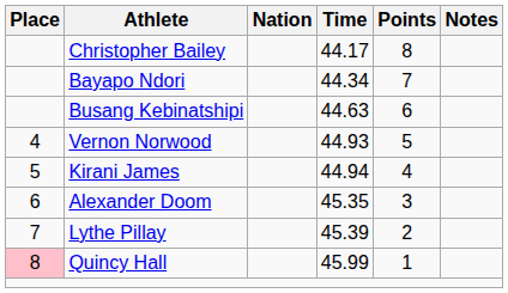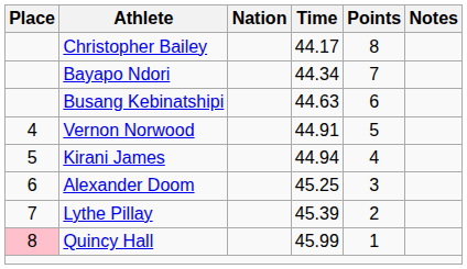Vernon Norwood | Time: 44.93 -> 44.91
Alexander Doom | Time: 45.35 -> 45.25
